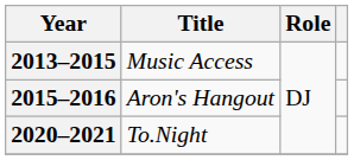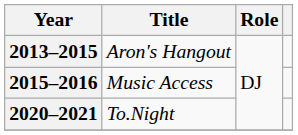2013–2015 | Title: Music Access -> Aron's Hangout
2015–2016 | Title: Aron's Hangout -> Music Access
